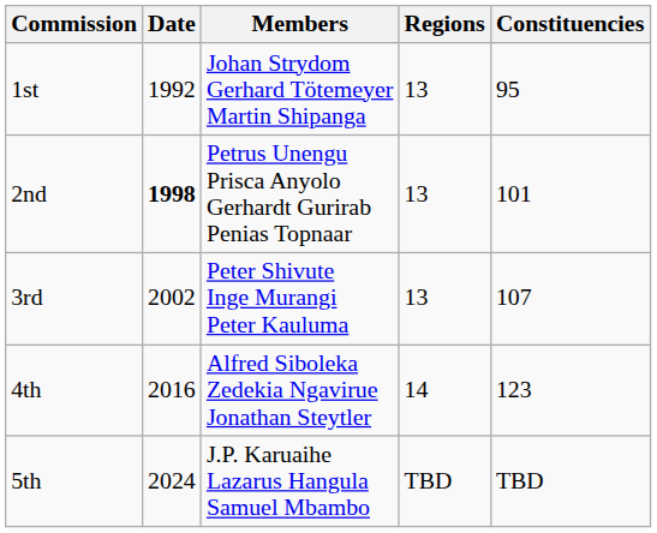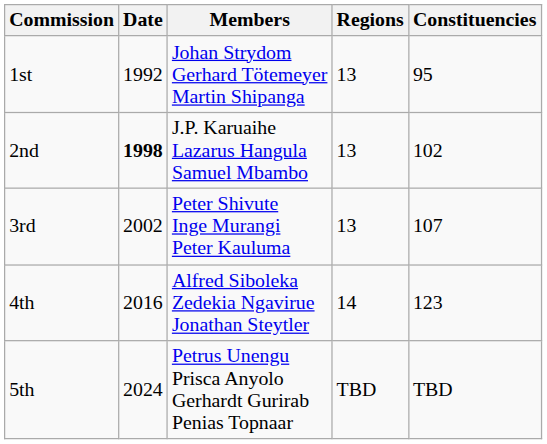2nd | Members: Petrus Unengu Prisca Anyolo Gerhardt Gurirab Penias Topnaar -> J.P. Karuaihe Lazarus Hangula Samuel Mbambo
2nd | Constituencies: 101 -> 102
5th | Members: J.P. Karuaihe Lazarus Hangula Samuel Mbambo -> Petrus Unengu Prisca Anyolo Gerhardt Gurirab Penias Topnaar
